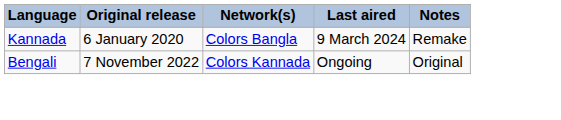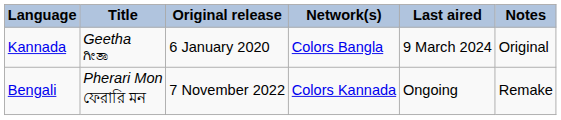+ column: Title | Geetha ಗೀತಾ | Pherari Mon ফেরারি মন
Kannada | Notes: Remake -> Original
Bengali | Notes: Original -> Remake
